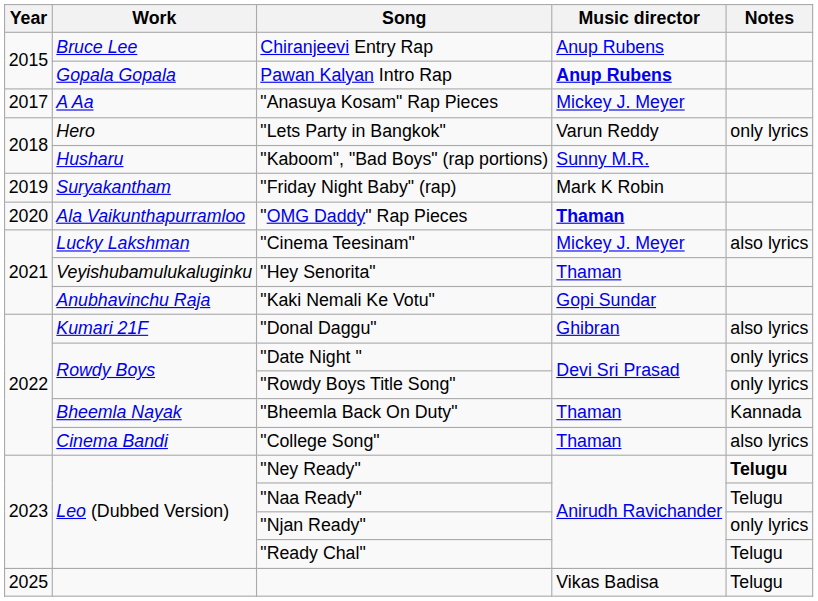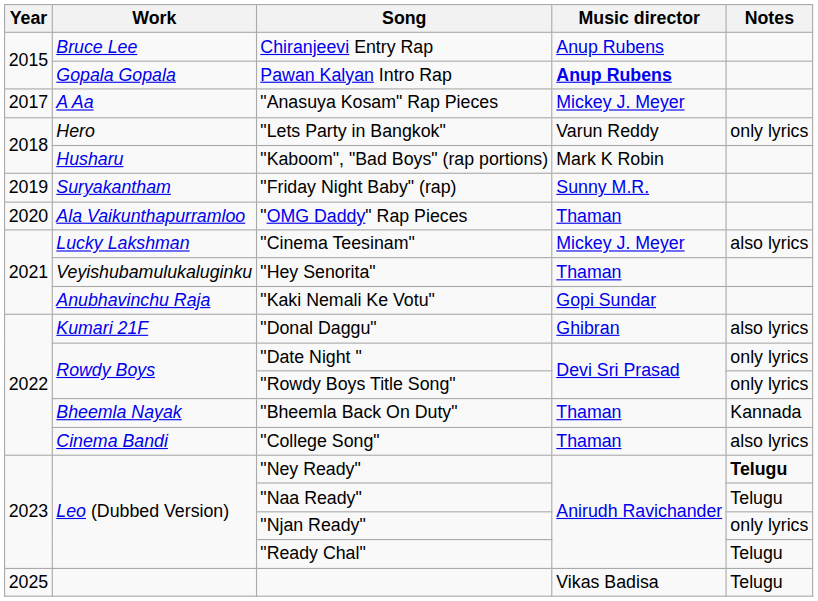"Kaboom", "Bad Boys" (rap portions) | Music director: Sunny M.R. -> Mark K Robin
"Friday Night Baby" (rap) | Music director: Mark K Robin -> Sunny M.R.
"OMG Daddy" Rap Pieces | Music director: bold -> normal
